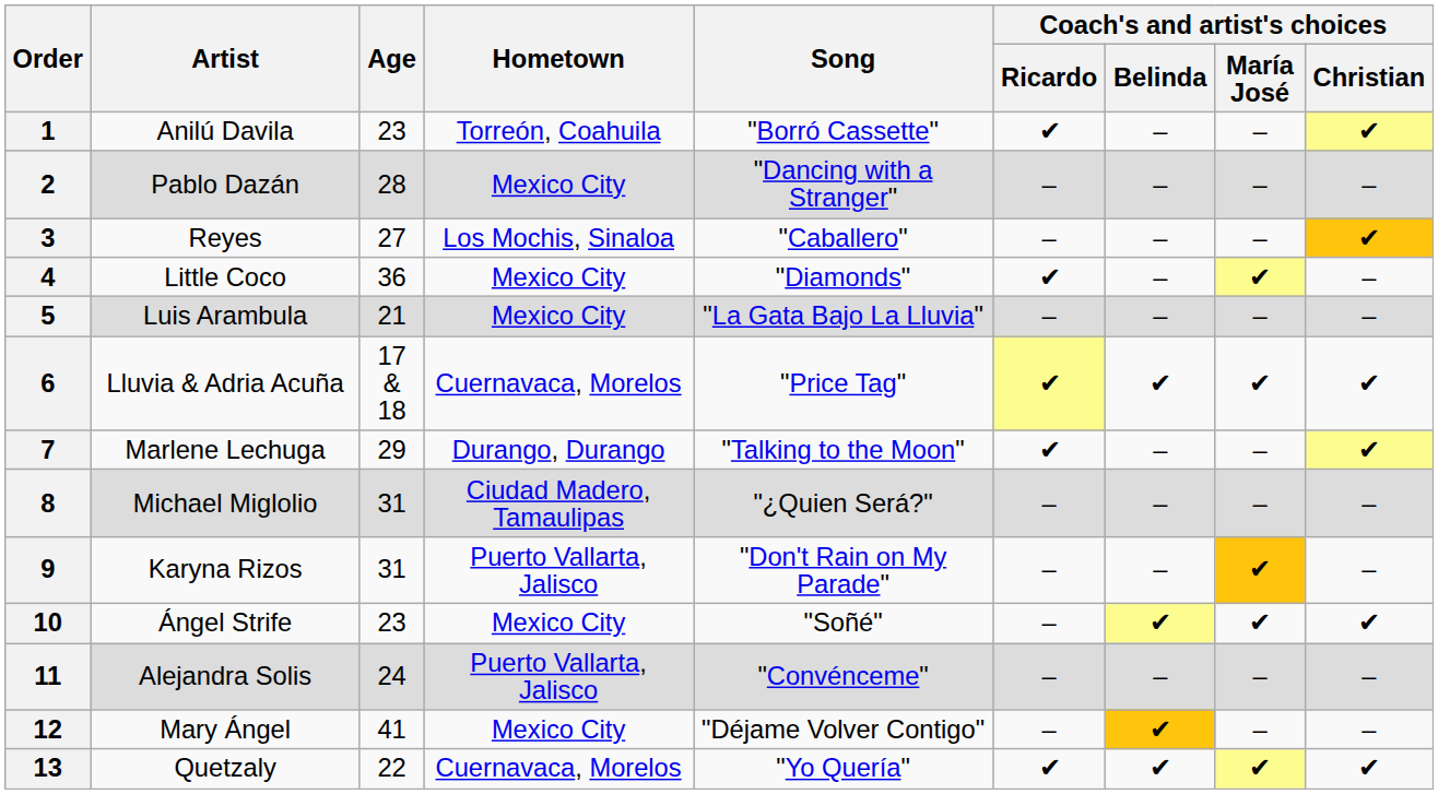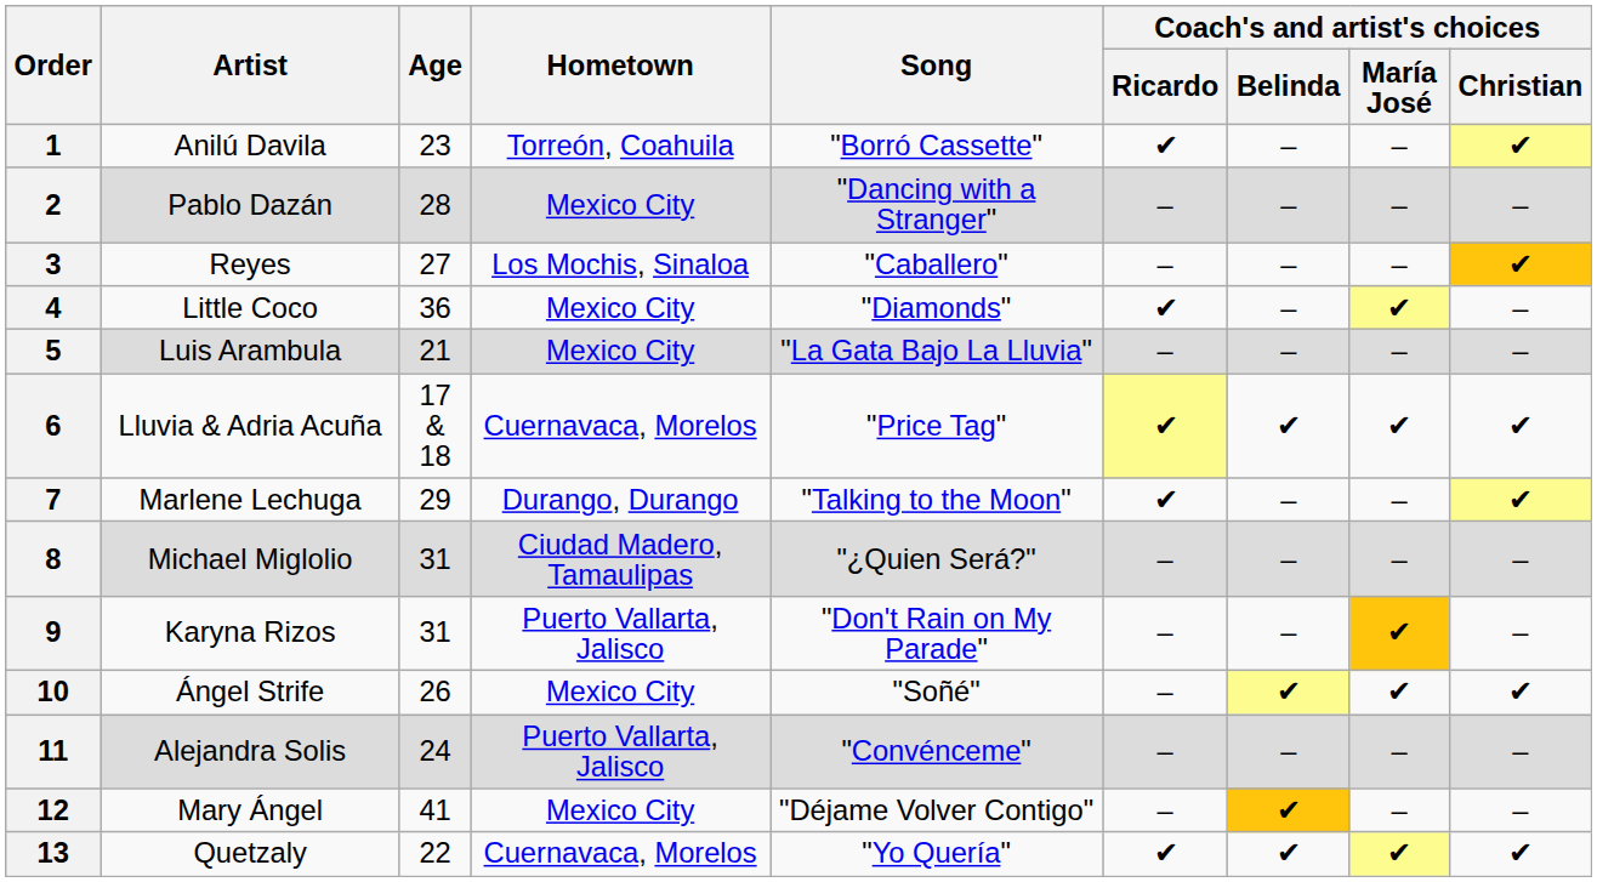10 | Age: 23 -> 26
